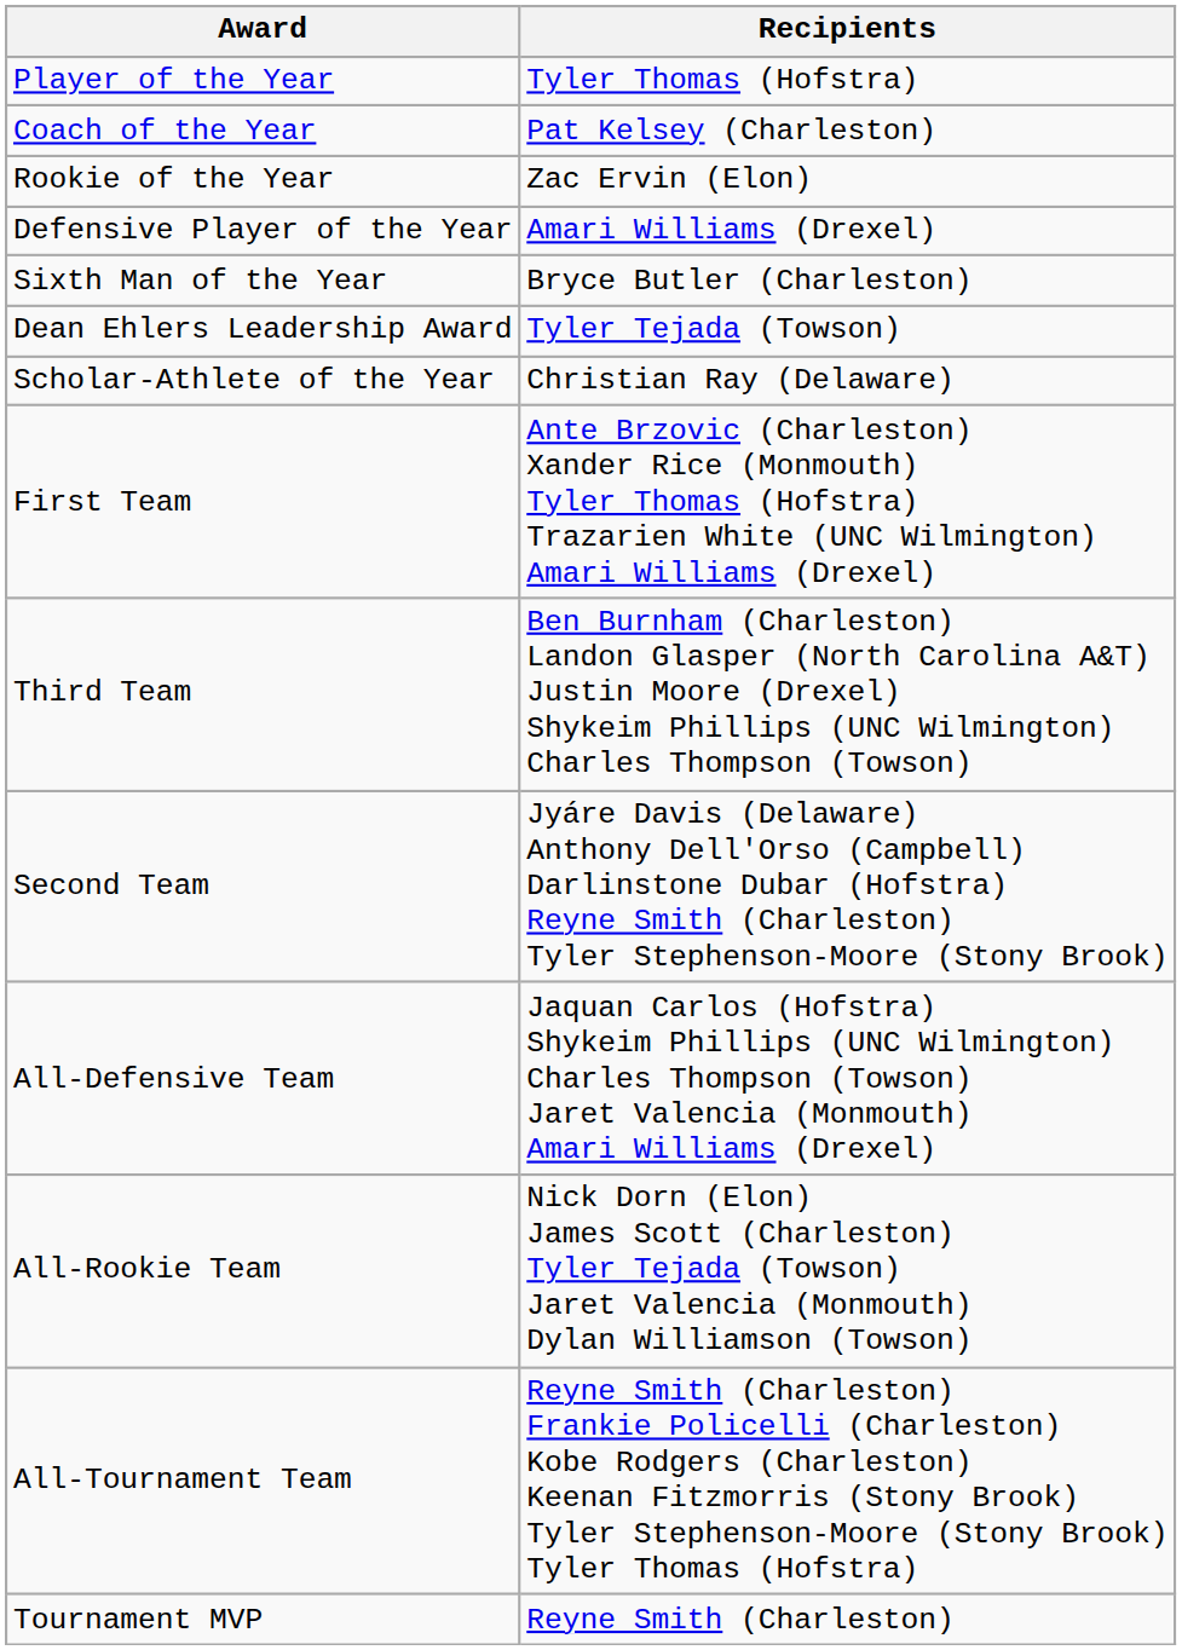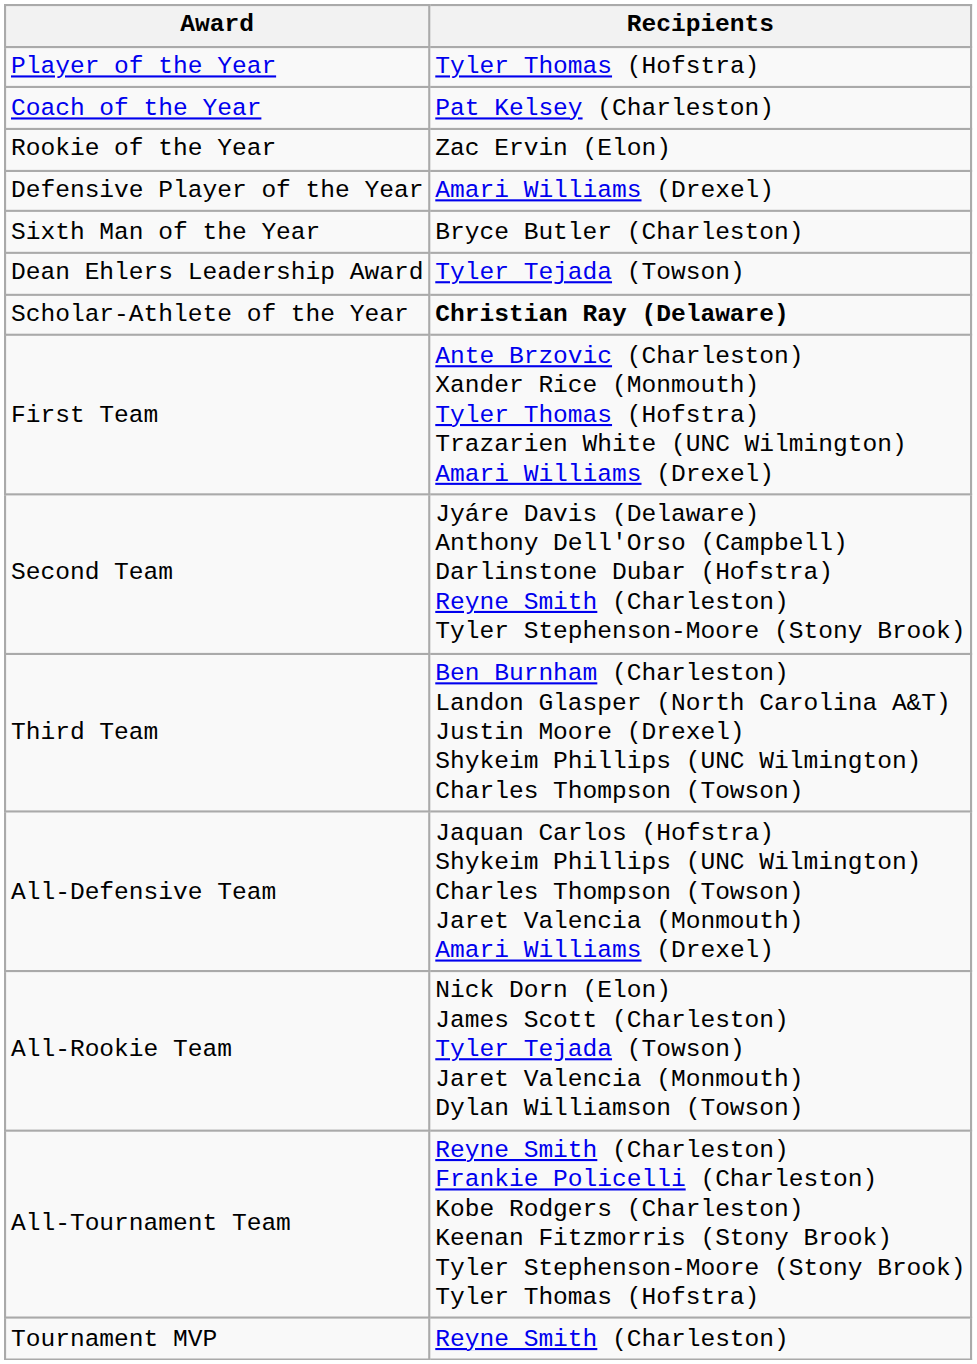Scholar-Athlete of the Year | Recipients: normal -> bold
rows swapped: Second Team <-> Third Team
